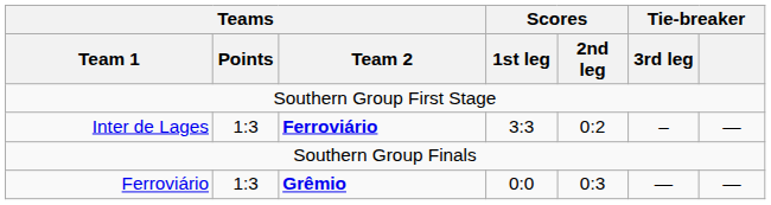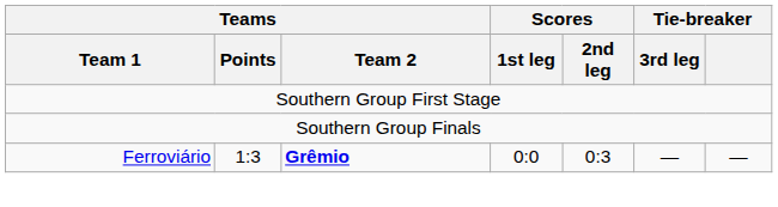- row: Inter de Lages | 1:3 | Ferroviário | 3:3 | 0:2 | – | —
